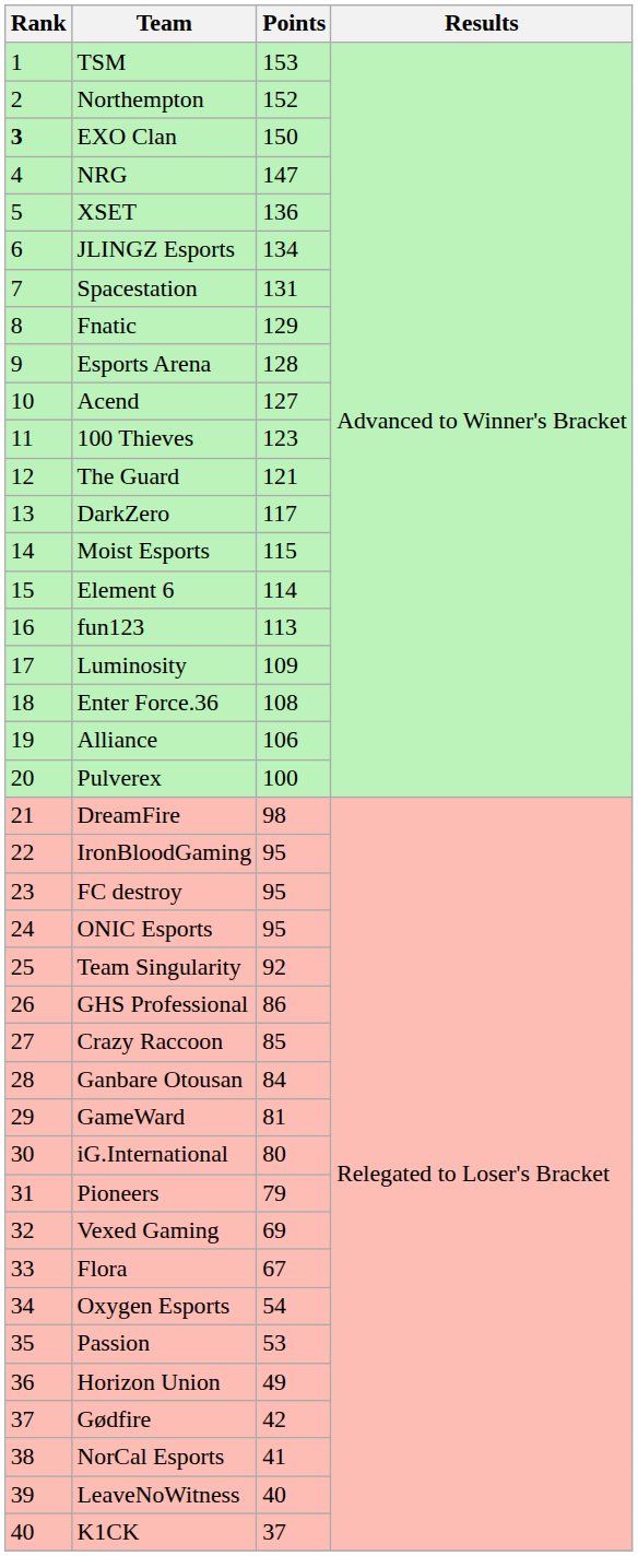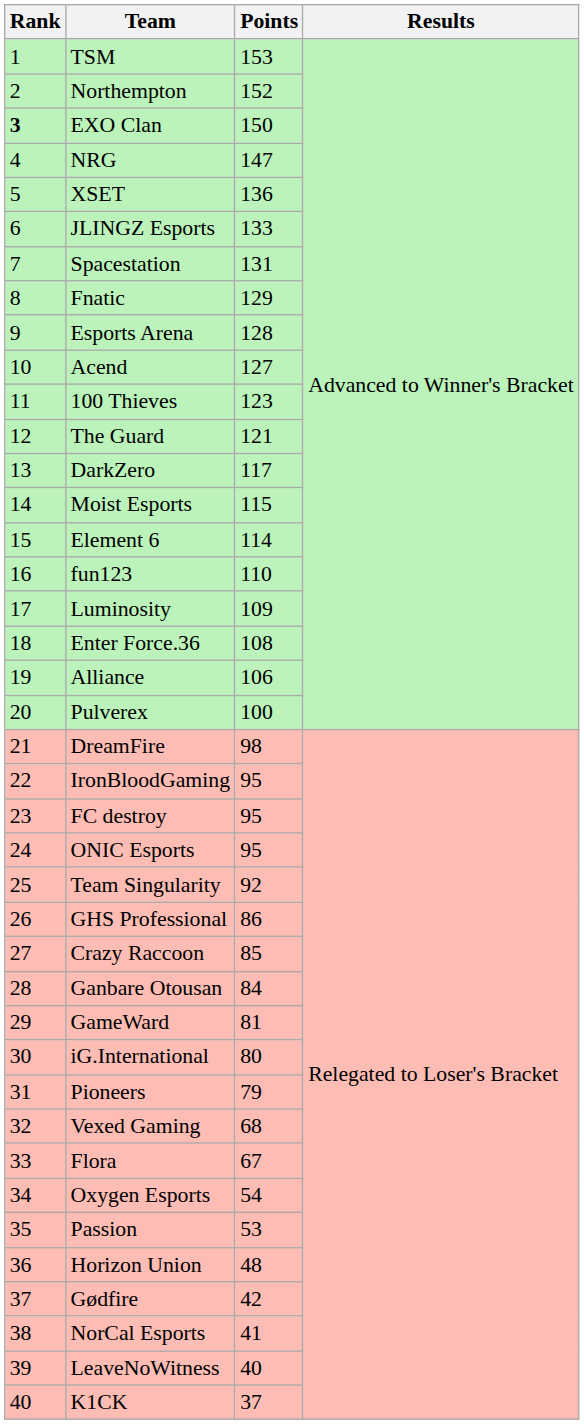JLINGZ Esports | Points: 134 -> 133
fun123 | Points: 113 -> 110
Vexed Gaming | Points: 69 -> 68
Horizon Union | Points: 49 -> 48
